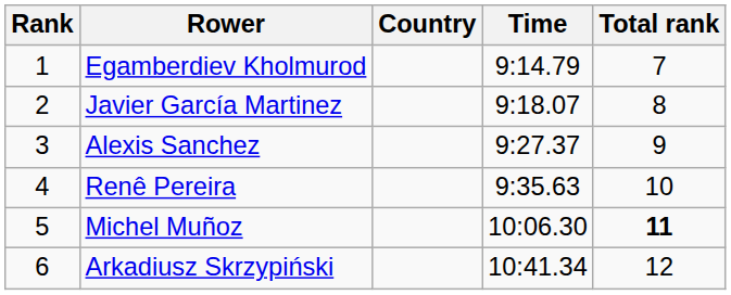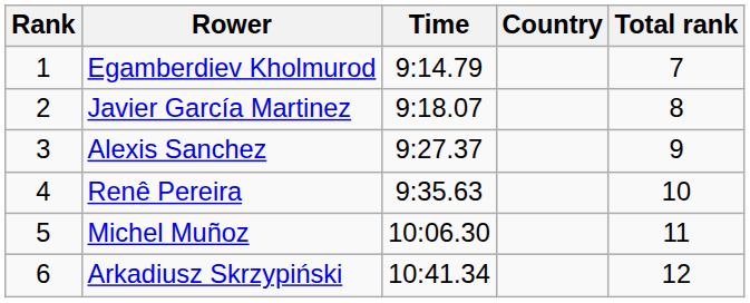columns swapped: Country <-> Time
Michel Muñoz | Total rank: bold -> normal
